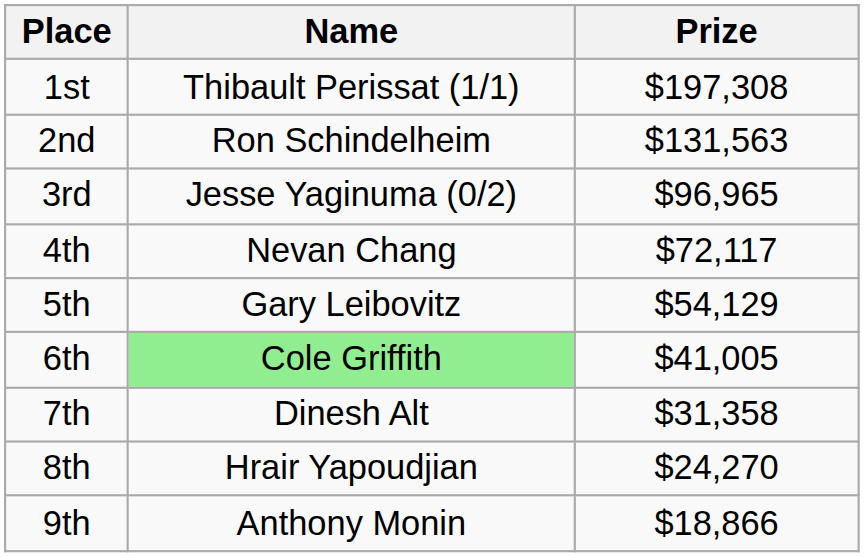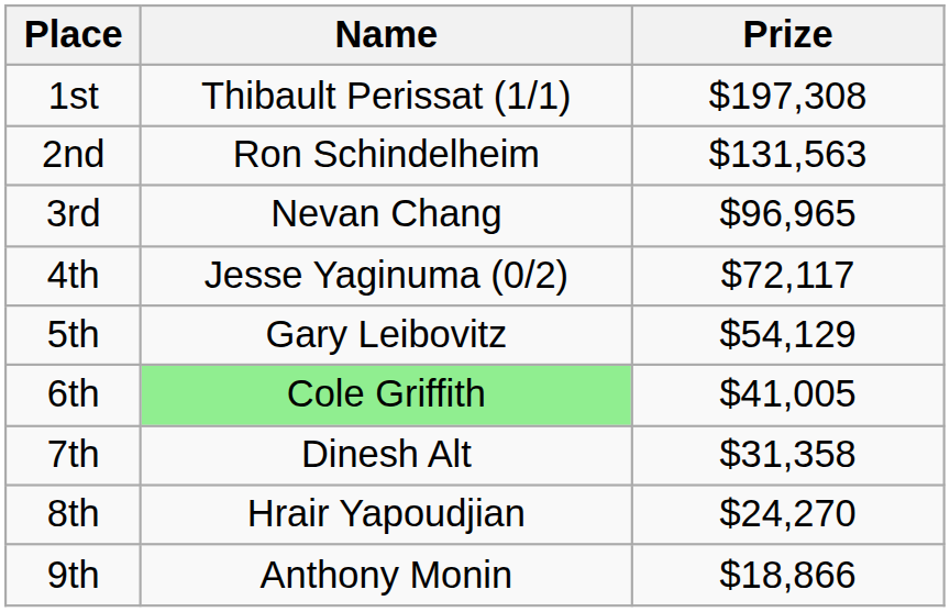3rd | Name: Jesse Yaginuma (0/2) -> Nevan Chang
4th | Name: Nevan Chang -> Jesse Yaginuma (0/2)
